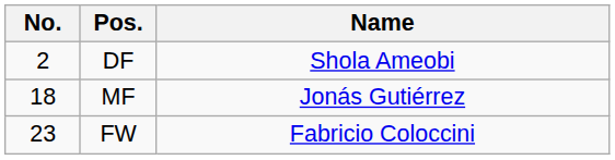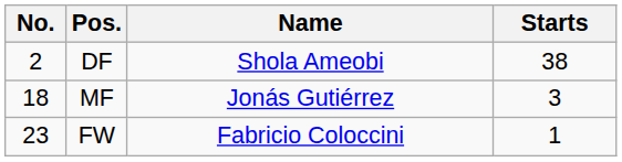+ column: Starts | 38 | 3 | 1
